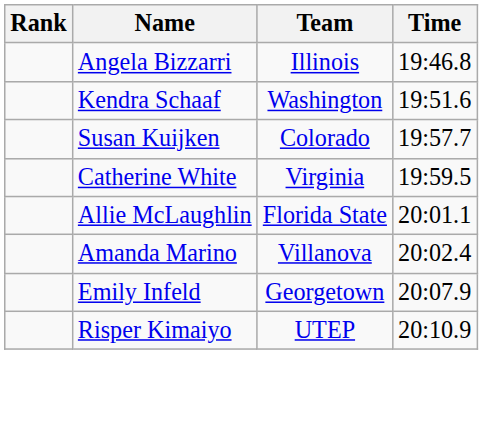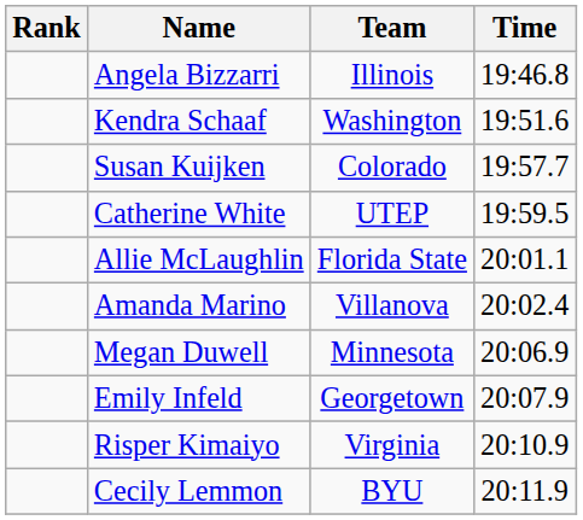Catherine White | Team: Virginia -> UTEP
+ row: Megan Duwell | Minnesota | 20:06.9
Risper Kimaiyo | Team: UTEP -> Virginia
+ row: Cecily Lemmon | BYU | 20:11.9
